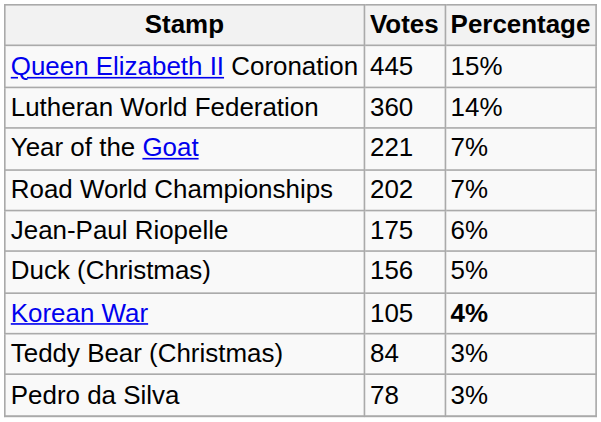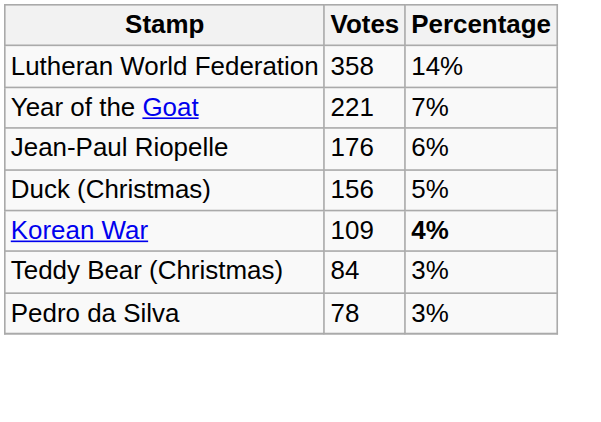- row: Queen Elizabeth II Coronation | 445 | 15%
Lutheran World Federation | Votes: 360 -> 358
- row: Road World Championships | 202 | 7%
Jean-Paul Riopelle | Votes: 175 -> 176
Korean War | Votes: 105 -> 109
